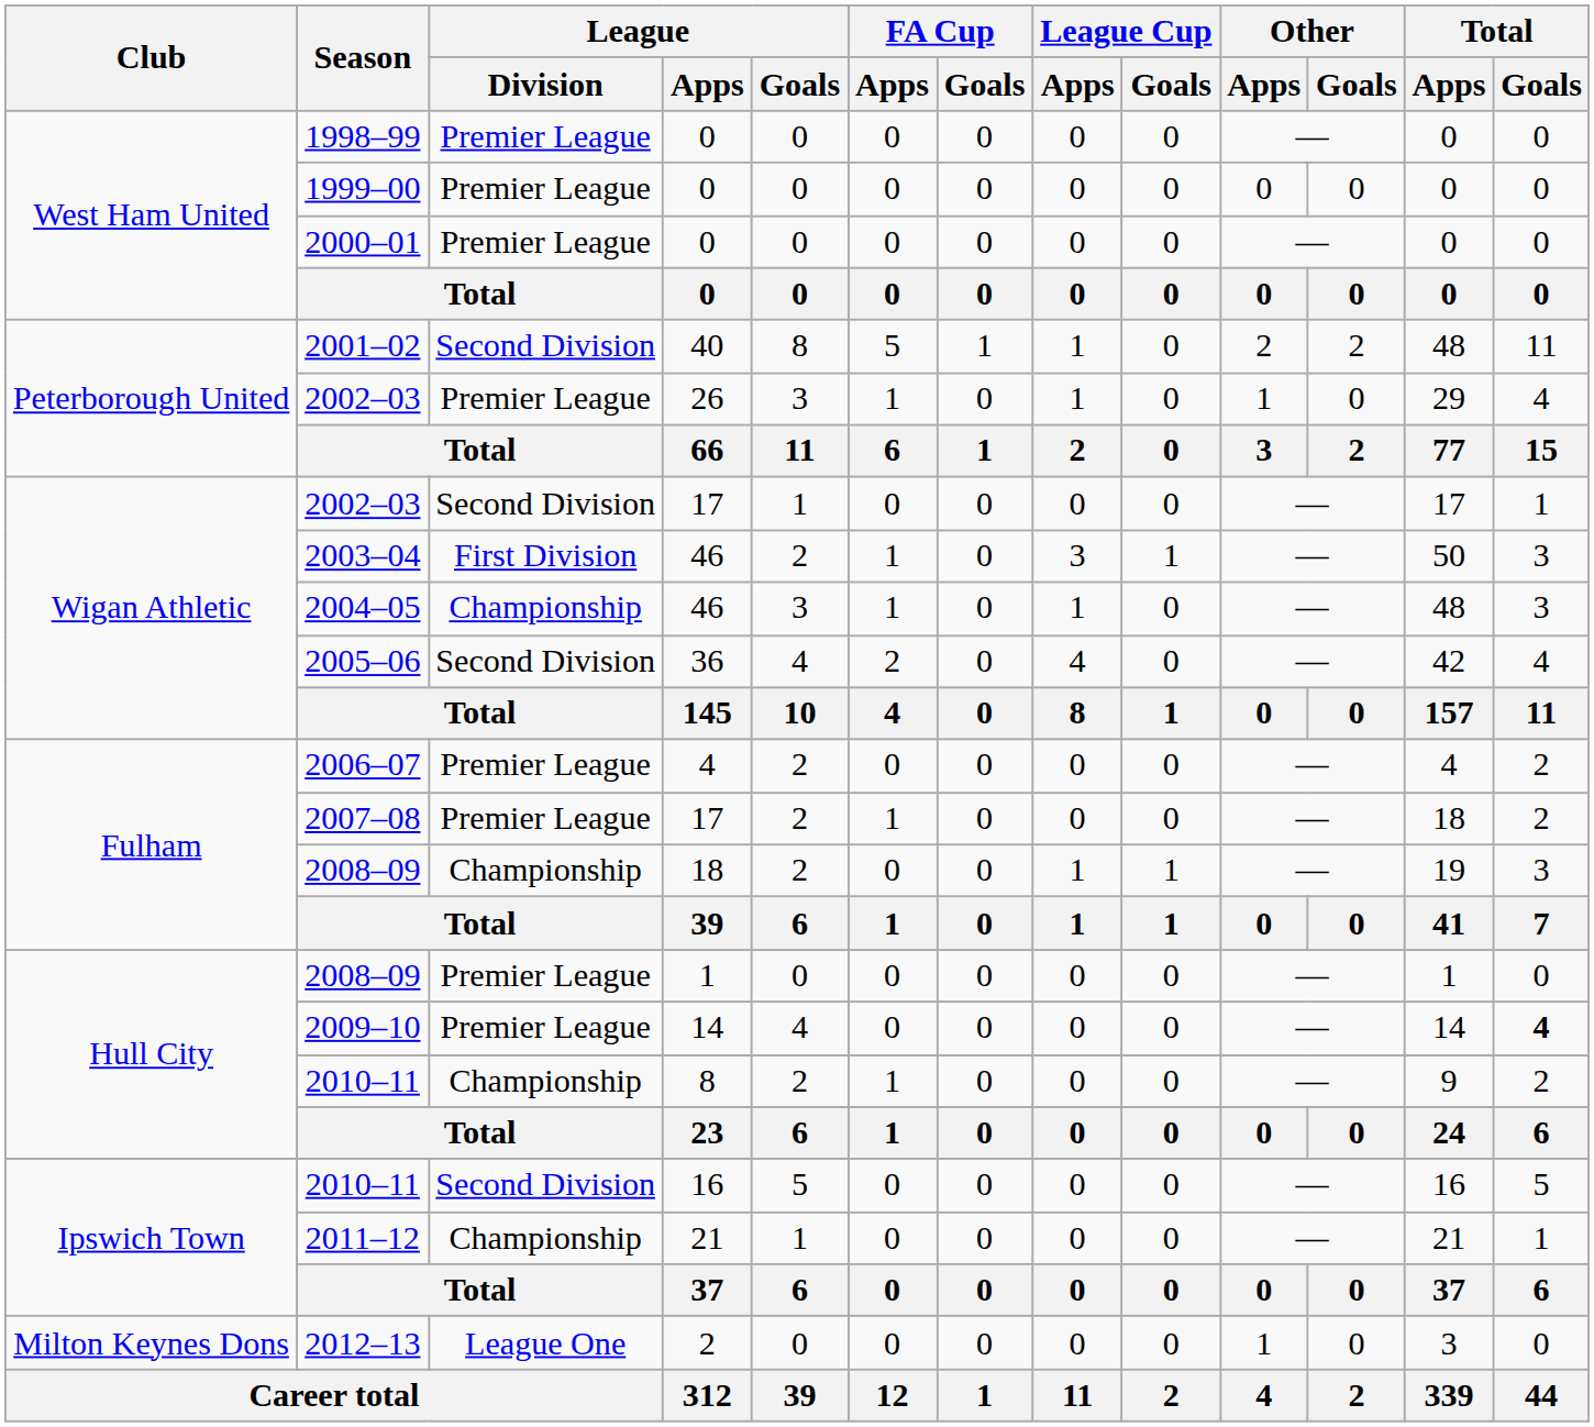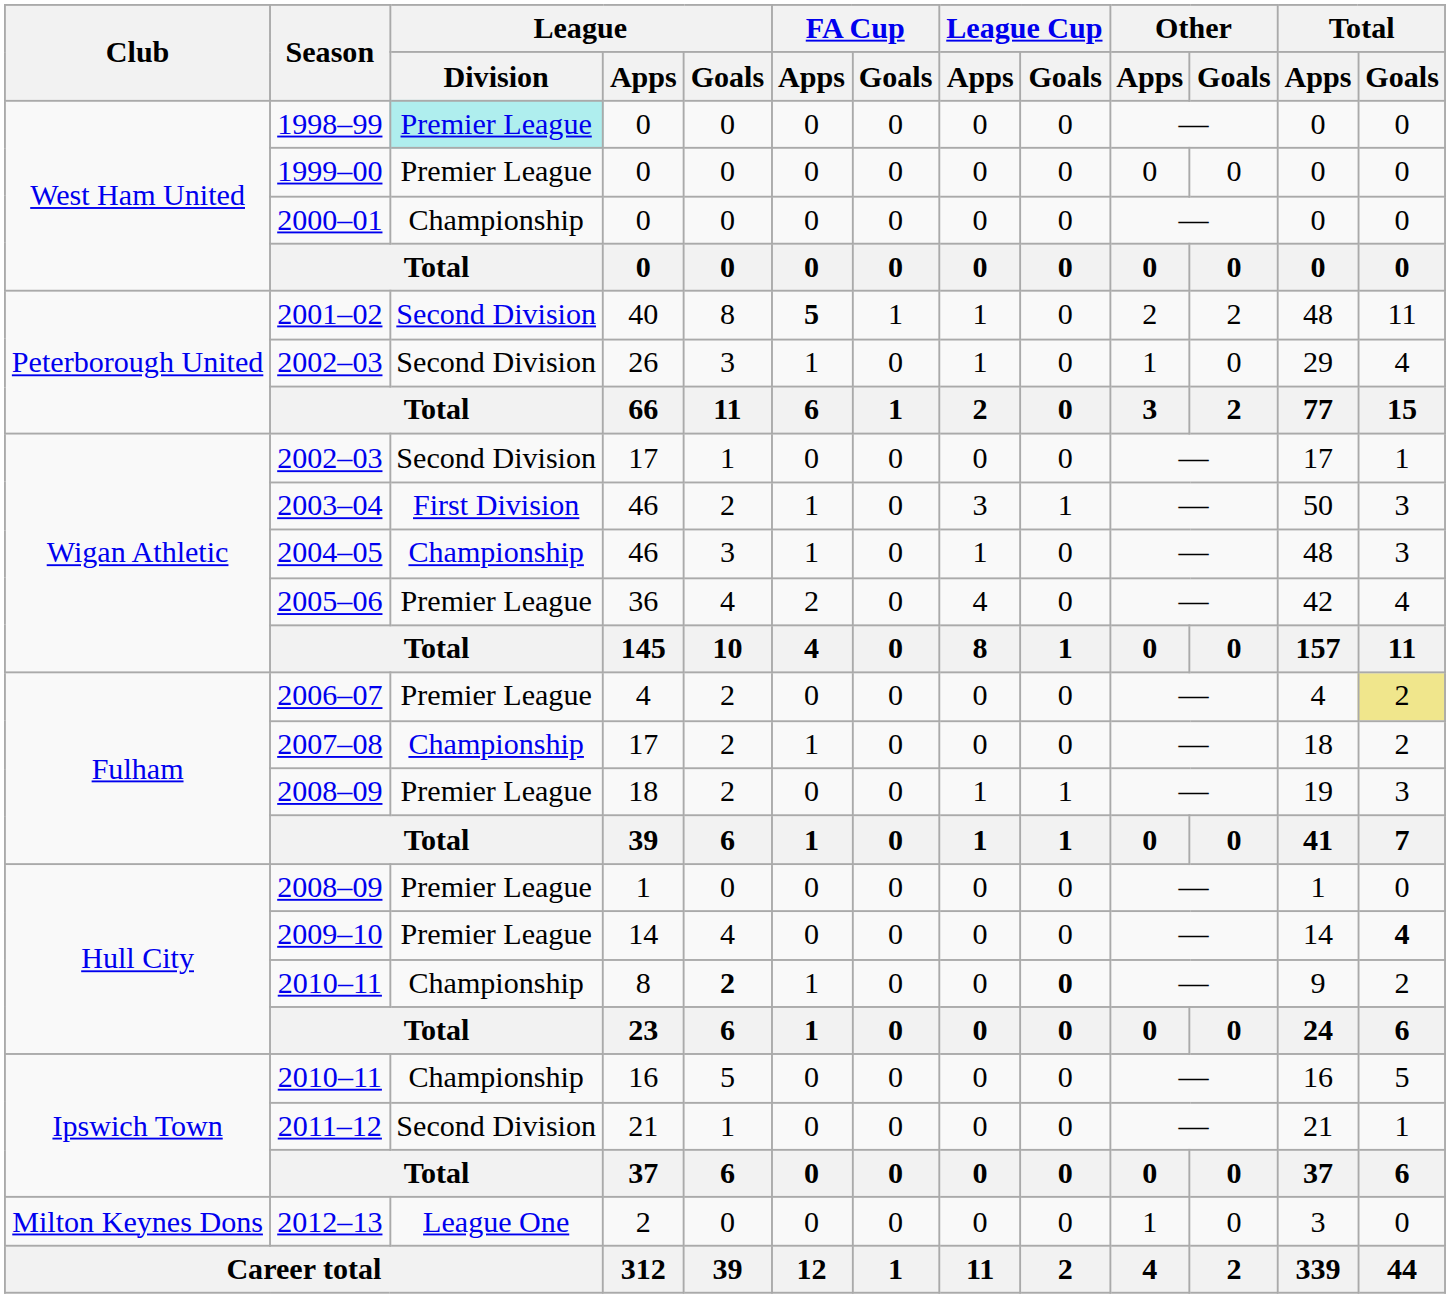1998–99 | League / Division: no background -> paleturquoise background
2000–01 | League / Division: Premier League -> Championship
2001–02 | FA Cup / Apps: normal -> bold
2002–03 / 26 | League / Division: Premier League -> Second Division
2005–06 | League / Division: Second Division -> Premier League
2006–07 | Total / Goals: no background -> khaki background
2007–08 | League / Division: Premier League -> Championship
2008–09 / 18 | League / Division: Championship -> Premier League
2010–11 / 8 | League / Goals: normal -> bold
2010–11 / 8 | League Cup / Goals: normal -> bold
2010–11 / 16 | League / Division: Second Division -> Championship
2011–12 | League / Division: Championship -> Second Division
